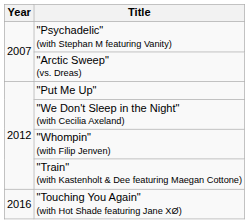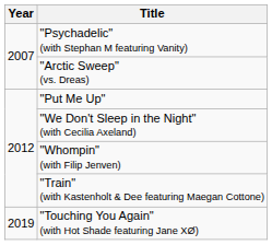"Touching You Again" (with Hot Shade featuring Jane XØ) | Year: 2016 -> 2019
